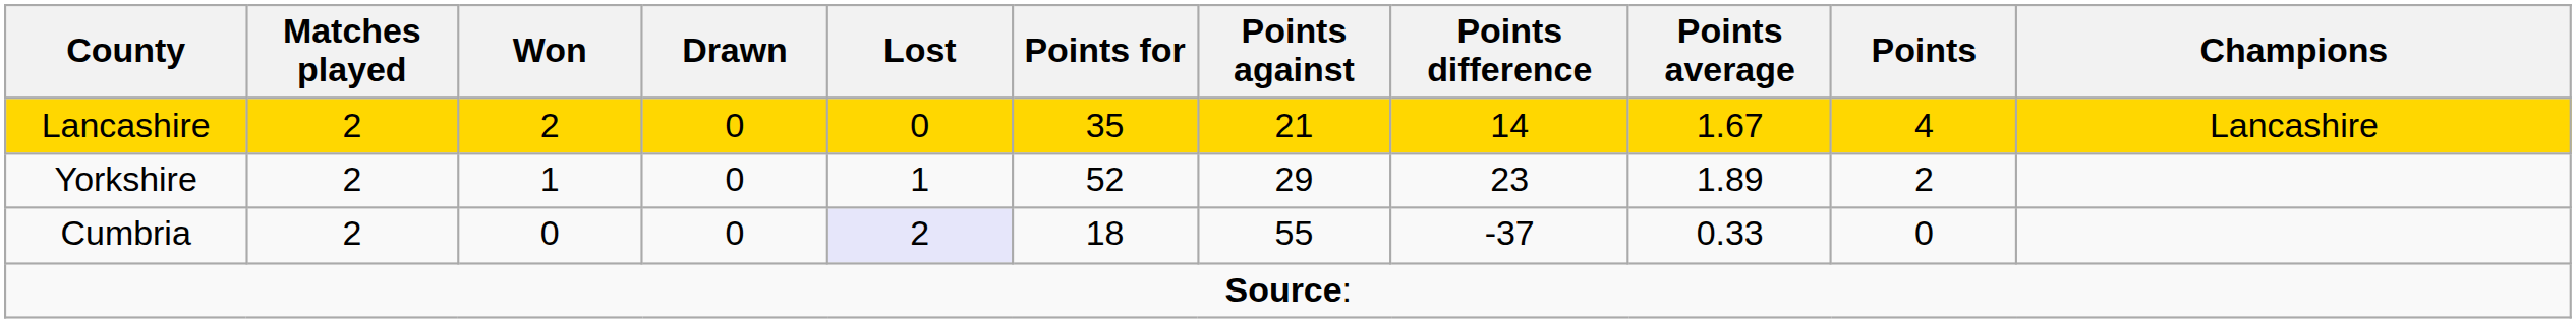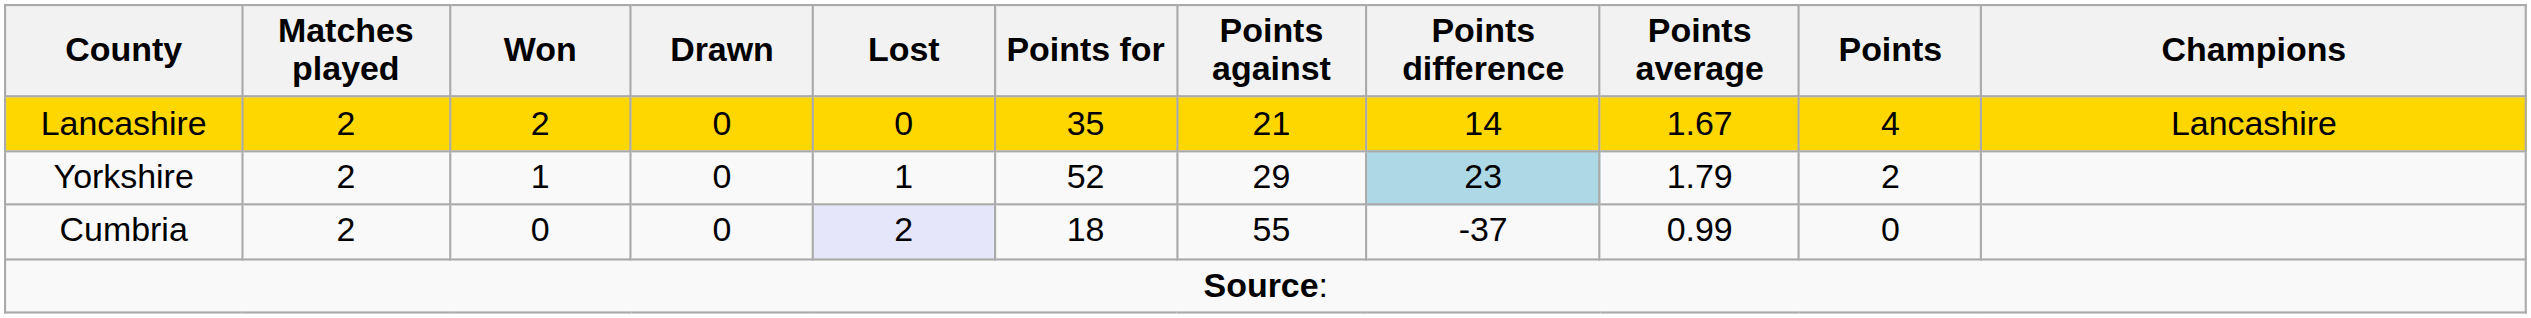Yorkshire | Points difference: no background -> lightblue background
Yorkshire | Points average: 1.89 -> 1.79
Cumbria | Points average: 0.33 -> 0.99
